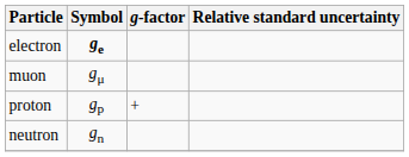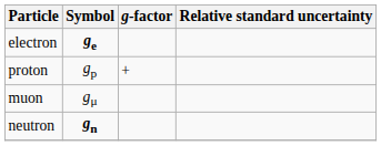rows swapped: muon <-> proton
neutron | Symbol: normal -> bold
